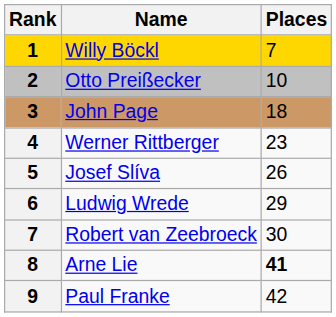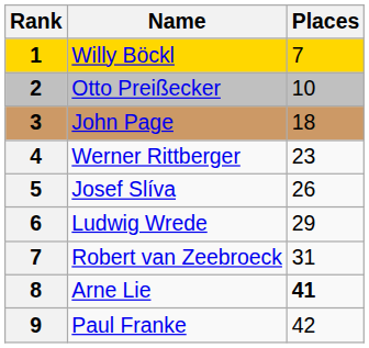Robert van Zeebroeck | Places: 30 -> 31
